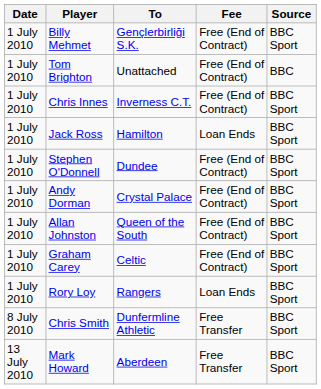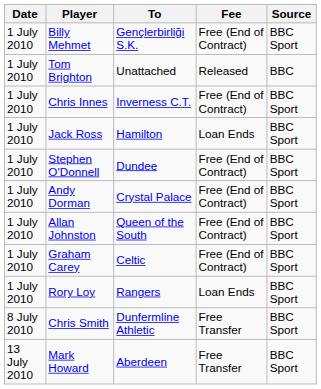Tom Brighton | Fee: Free (End of Contract) -> Released
